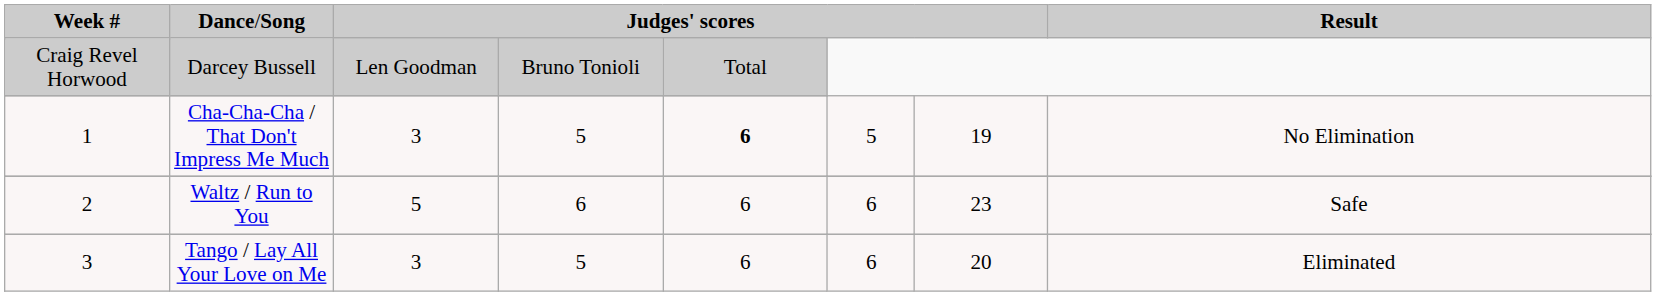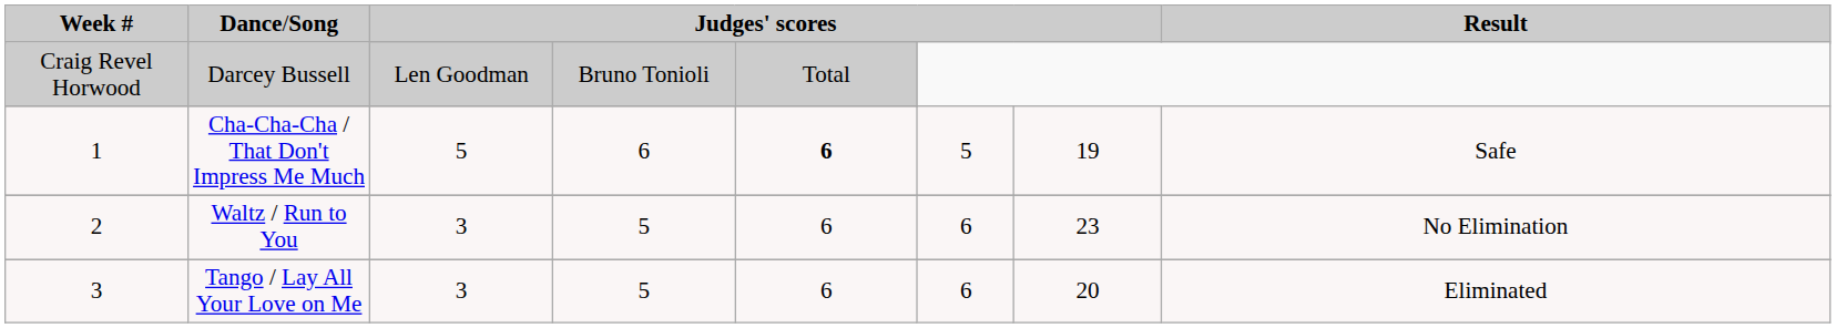Cha-Cha-Cha / That Don't Impress Me Much | column 3: 3 -> 5
Cha-Cha-Cha / That Don't Impress Me Much | column 4: 5 -> 6
Cha-Cha-Cha / That Don't Impress Me Much | column 8: No Elimination -> Safe
Waltz / Run to You | column 3: 5 -> 3
Waltz / Run to You | column 4: 6 -> 5
Waltz / Run to You | column 8: Safe -> No Elimination
